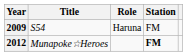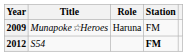2009 | Title: S54 -> Munapoke☆Heroes
2012 | Title: Munapoke☆Heroes -> S54
